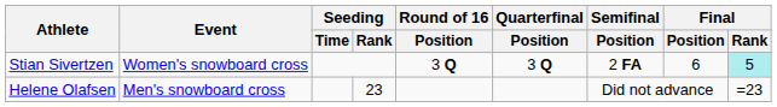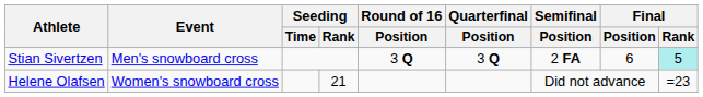Stian Sivertzen | Event: Women's snowboard cross -> Men's snowboard cross
Helene Olafsen | Event: Men's snowboard cross -> Women's snowboard cross
Helene Olafsen | Seeding / Rank: 23 -> 21
